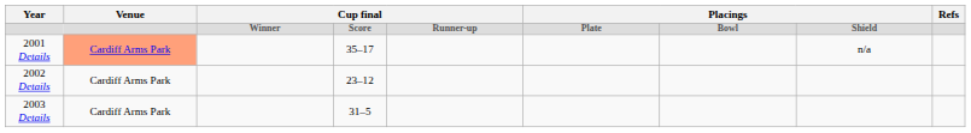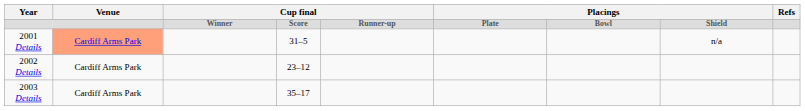2001 Details | column 4: 35–17 -> 31–5
2003 Details | column 4: 31–5 -> 35–17
